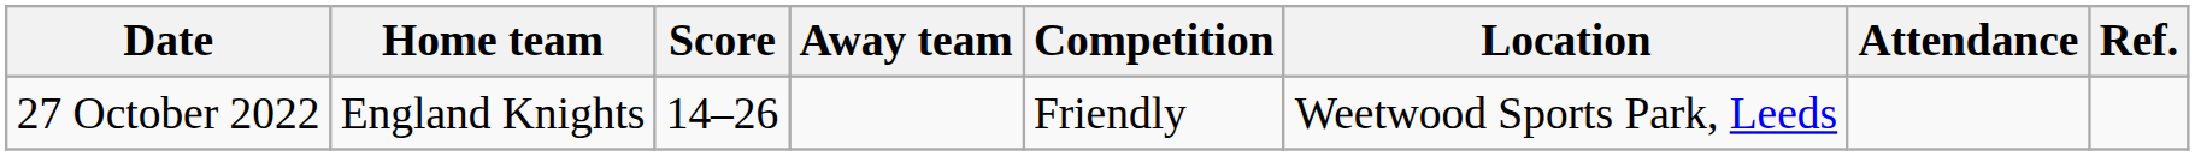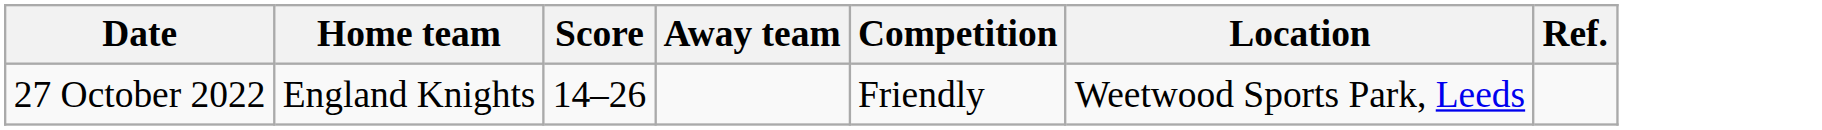- column: Attendance
